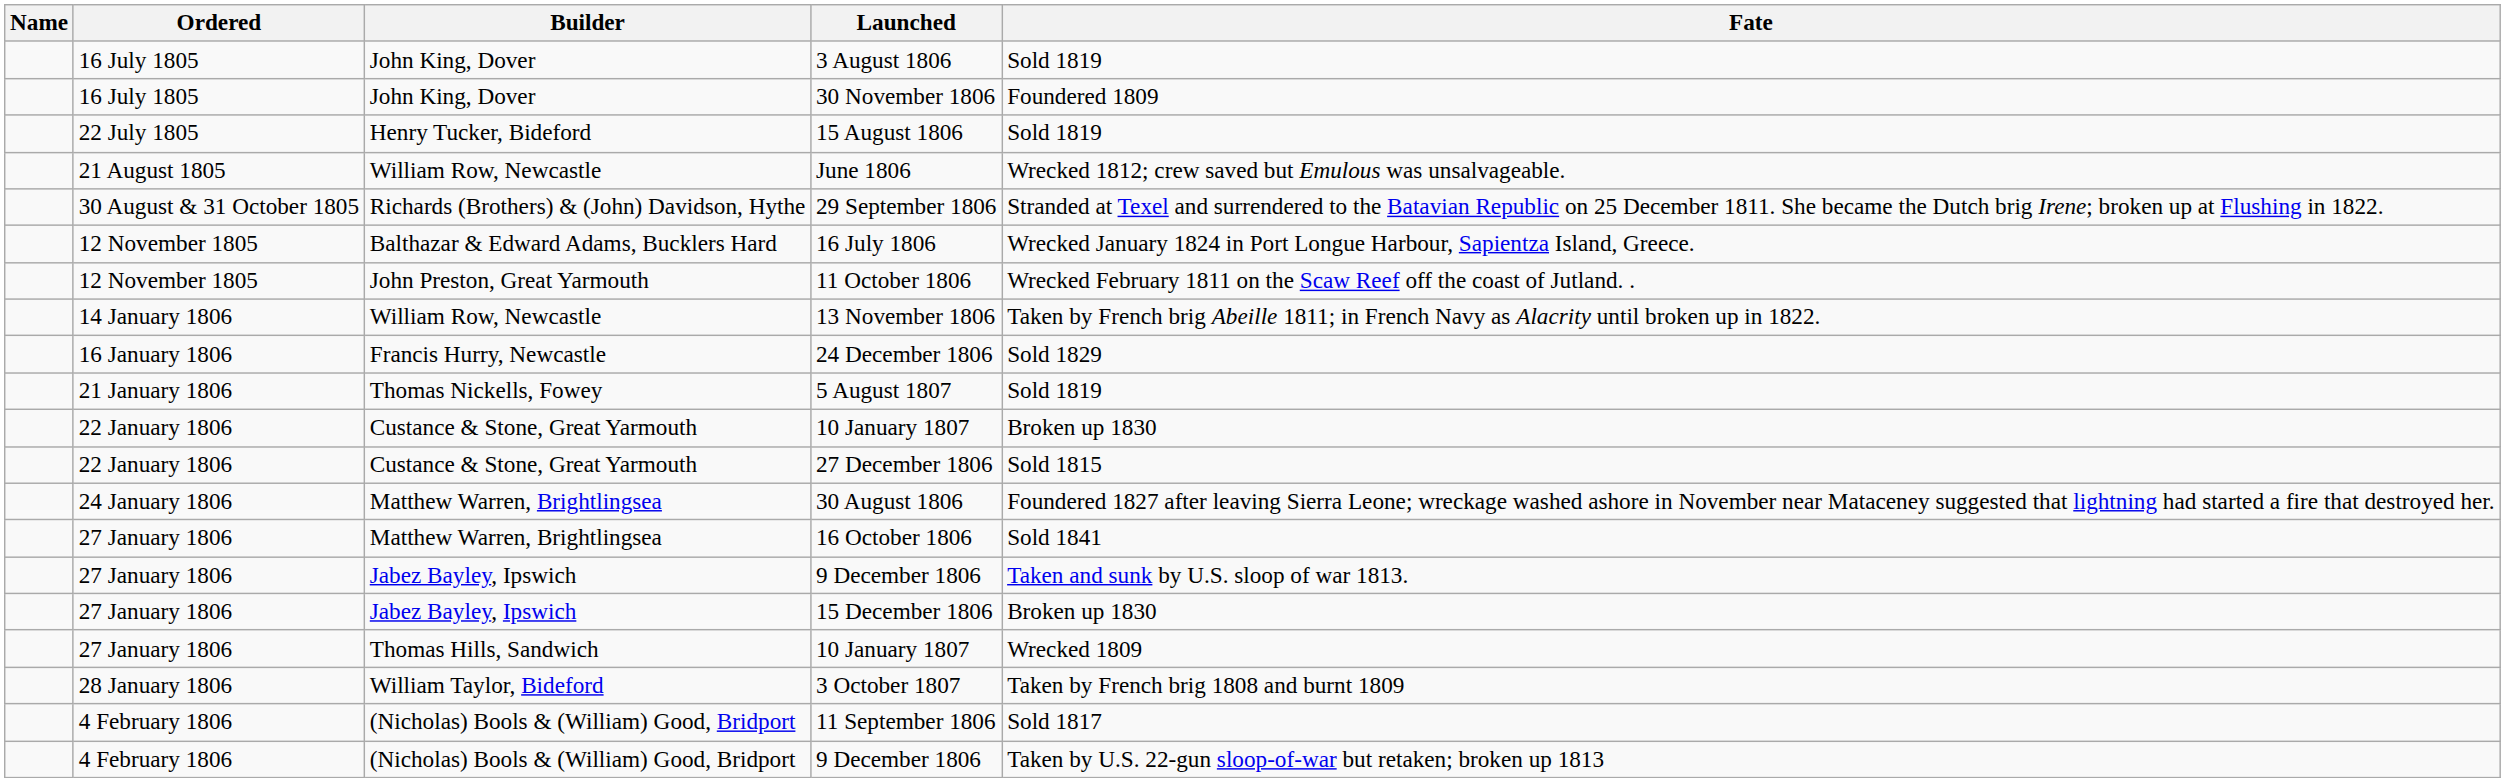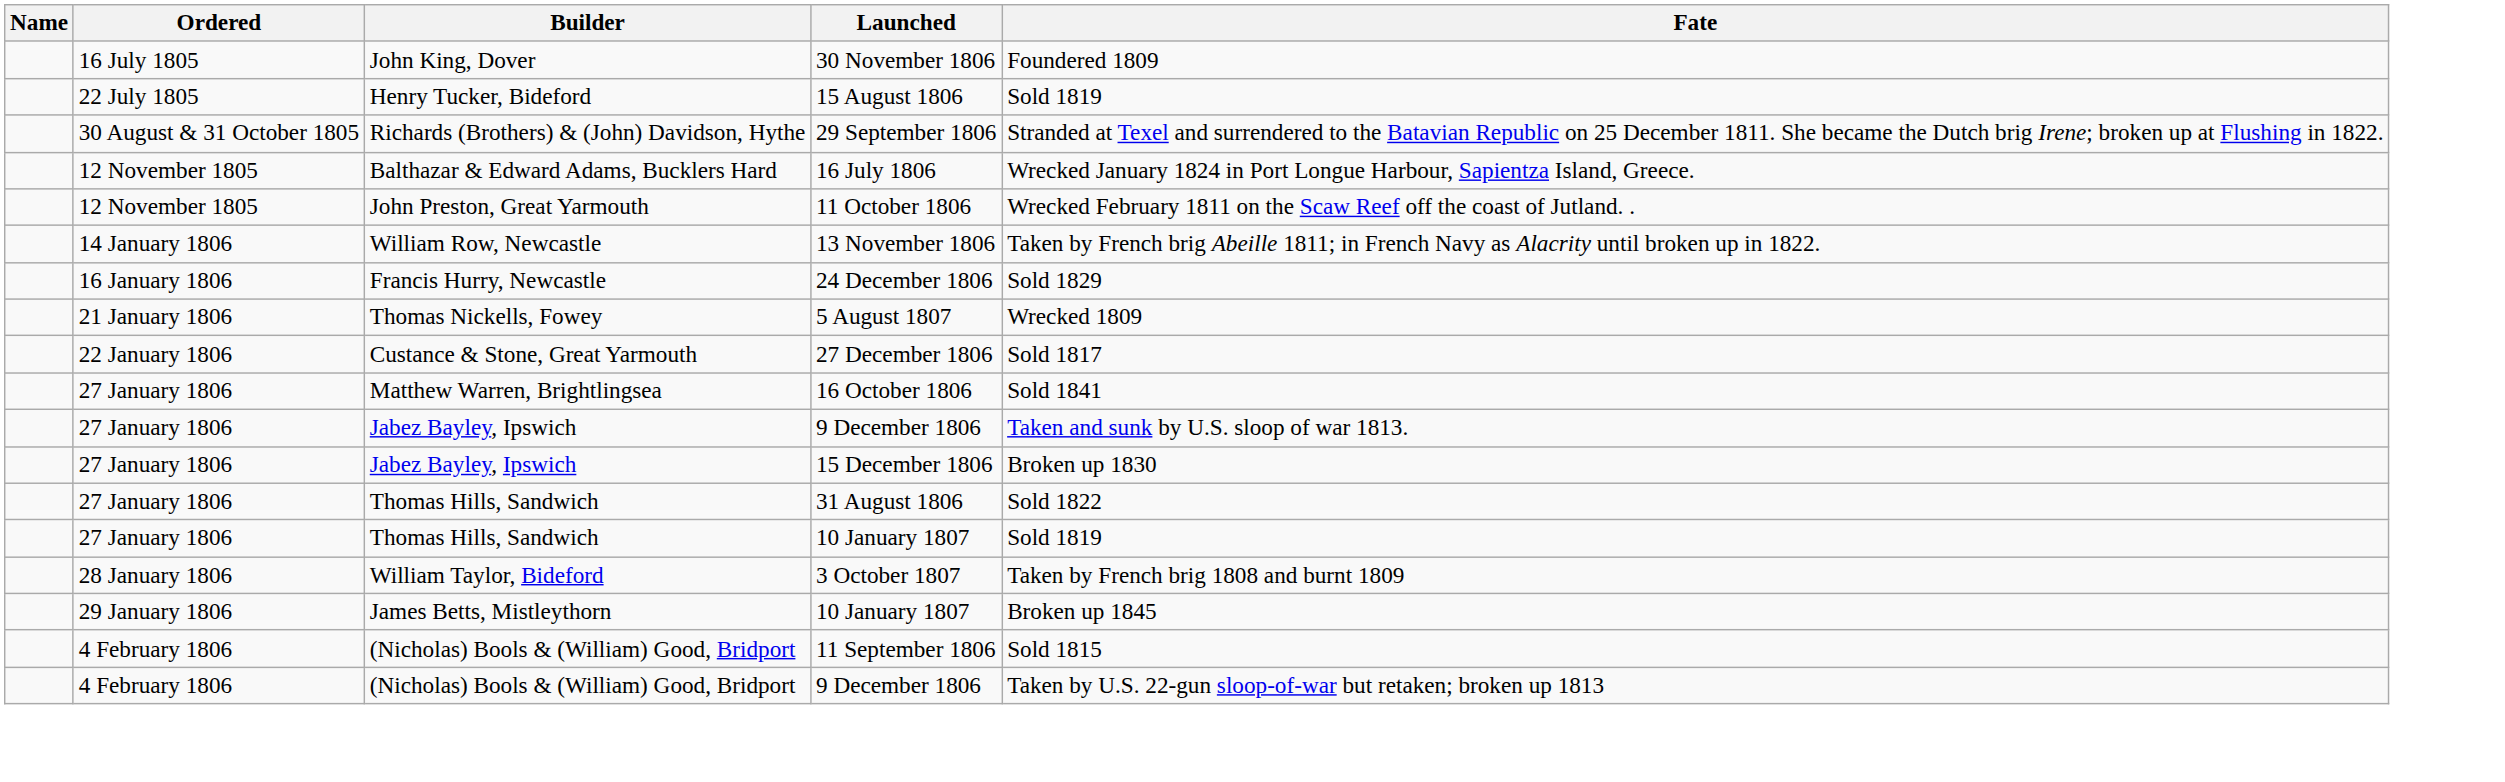- row: 16 July 1805 | John King, Dover | 3 August 1806 | Sold 1819
- row: 21 August 1805 | William Row, Newcastle | June 1806 | Wrecked 1812; crew saved but Emulous was unsalvageable.
5 August 1807 | Fate: Sold 1819 -> Wrecked 1809
- row: 22 January 1806 | Custance & Stone, Great Yarmouth | 10 January 1807 | Broken up 1830
27 December 1806 | Fate: Sold 1815 -> Sold 1817
- row: 24 January 1806 | Matthew Warren, Brightlingsea | 30 August 1806 | Foundered 1827 after leaving Sierra Leone; wreckage washed ashore in November near Mataceney suggested that lightning had started a fire that destroyed her.
+ row: 27 January 1806 | Thomas Hills, Sandwich | 31 August 1806 | Sold 1822
Thomas Hills, Sandwich / 10 January 1807 | Fate: Wrecked 1809 -> Sold 1819
+ row: 29 January 1806 | James Betts, Mistleythorn | 10 January 1807 | Broken up 1845
11 September 1806 | Fate: Sold 1817 -> Sold 1815
